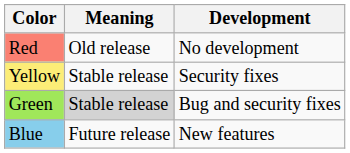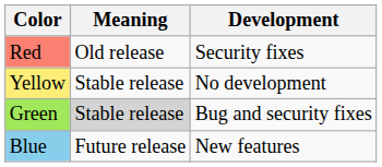Red | Development: No development -> Security fixes
Yellow | Development: Security fixes -> No development
